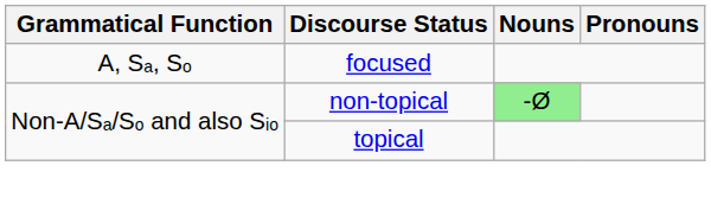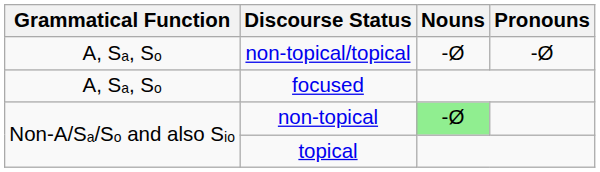+ row: A, Sₐ, Sₒ | non-topical/topical | -Ø | -Ø
